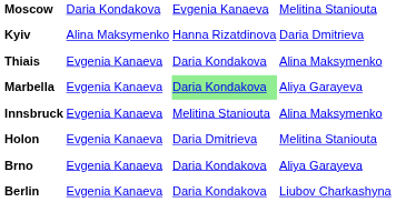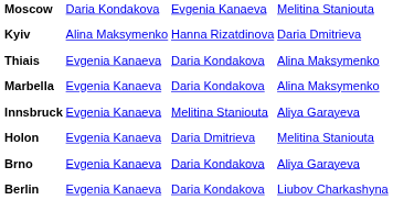Marbella | column 3: lightgreen background -> no background
Marbella | column 4: Aliya Garayeva -> Alina Maksymenko
Innsbruck | column 4: Alina Maksymenko -> Aliya Garayeva
